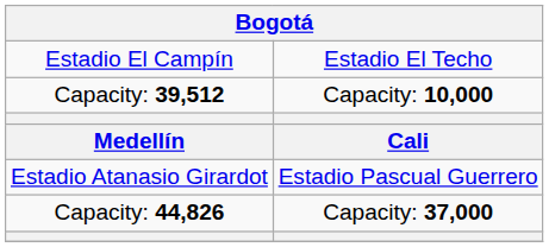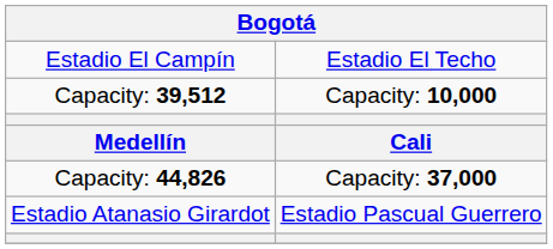rows swapped: Estadio Atanasio Girardot <-> Capacity: 44,826
